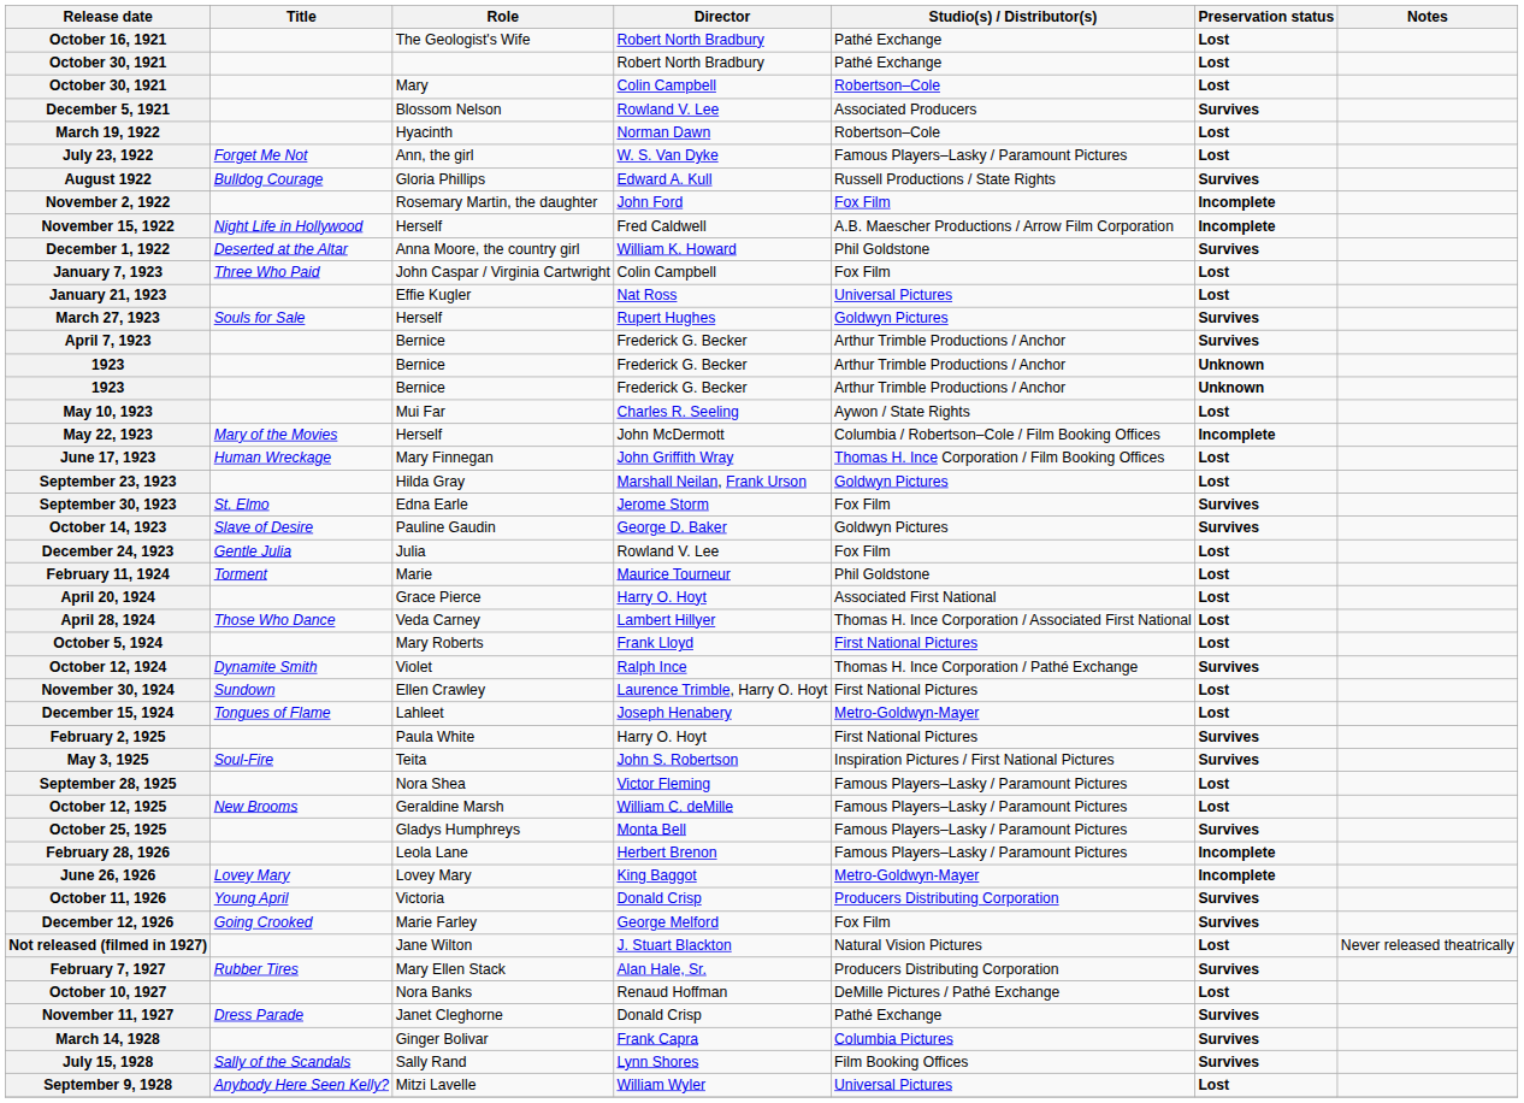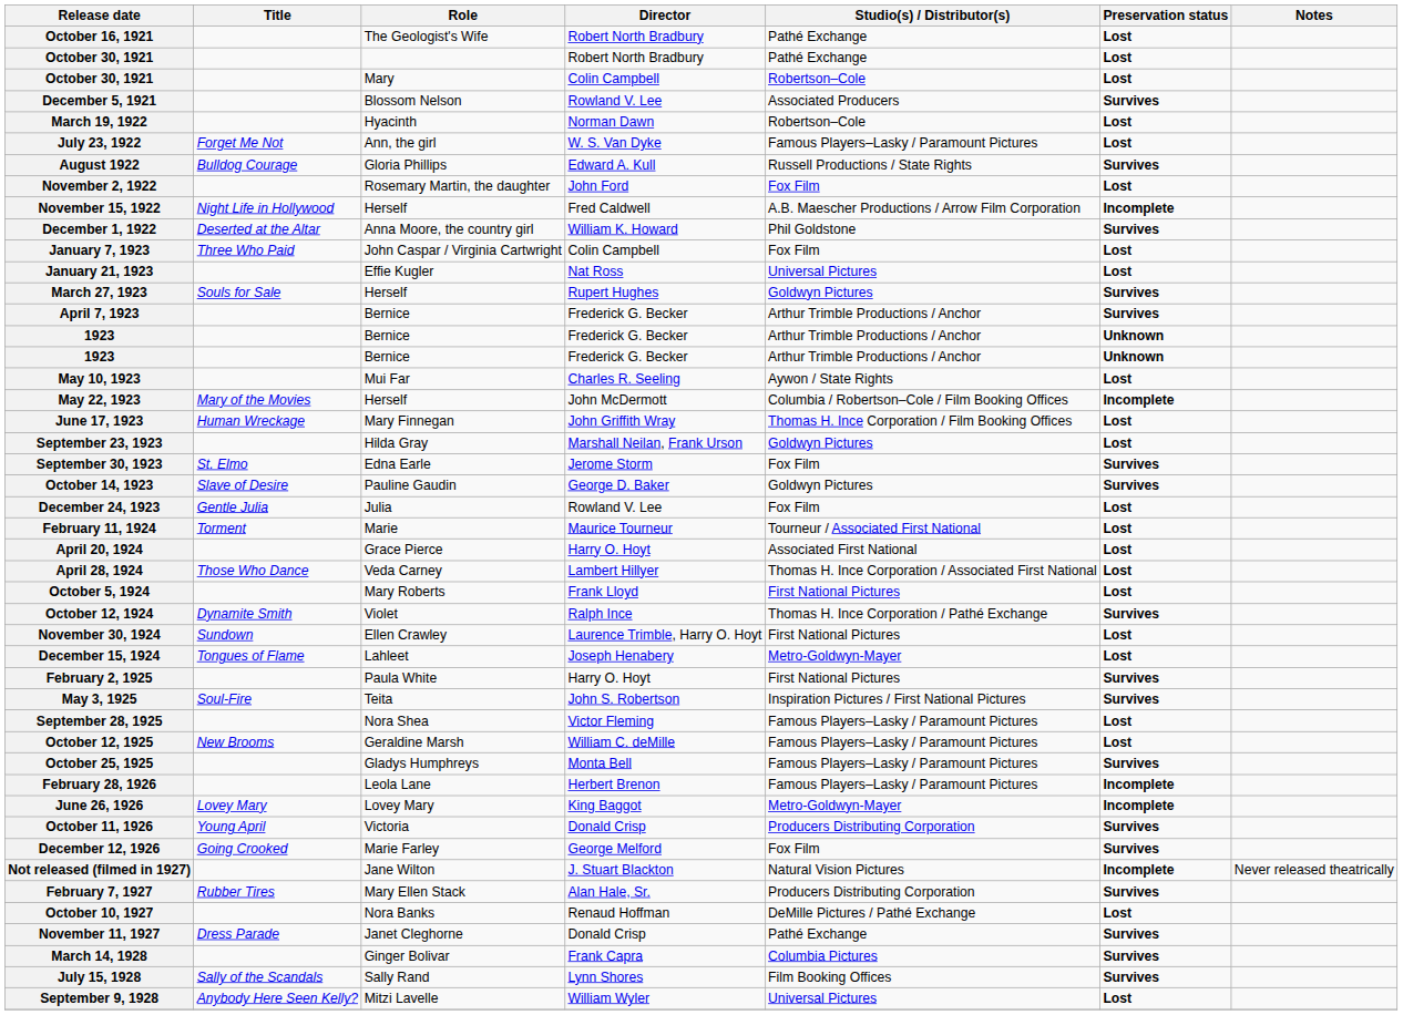November 2, 1922 | Preservation status: Incomplete -> Lost
February 11, 1924 | Studio(s) / Distributor(s): Phil Goldstone -> Tourneur / Associated First National
Not released (filmed in 1927) | Preservation status: Lost -> Incomplete
